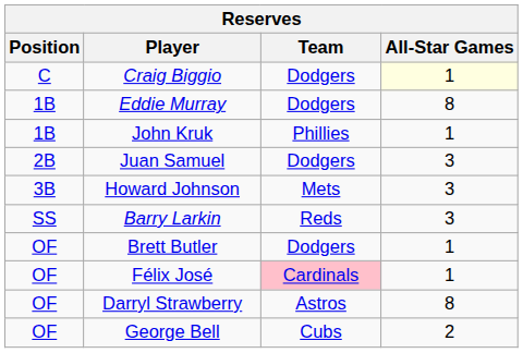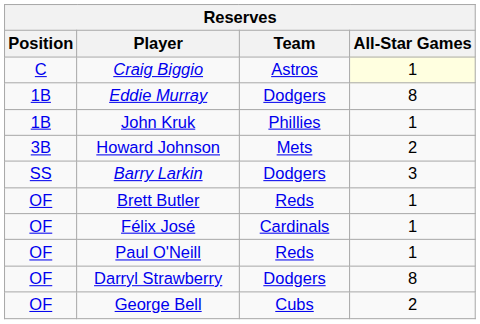Craig Biggio | Team: Dodgers -> Astros
- row: 2B | Juan Samuel | Dodgers | 3
Howard Johnson | All-Star Games: 3 -> 2
Barry Larkin | Team: Reds -> Dodgers
Brett Butler | Team: Dodgers -> Reds
Félix José | Team: pink background -> no background
+ row: OF | Paul O'Neill | Reds | 1
Darryl Strawberry | Team: Astros -> Dodgers
